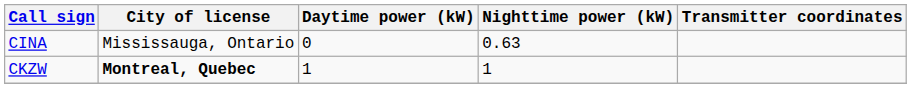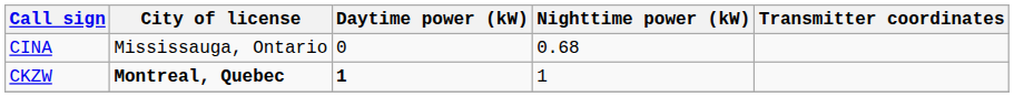CINA | Nighttime power (kW): 0.63 -> 0.68
CKZW | Daytime power (kW): normal -> bold
